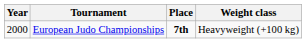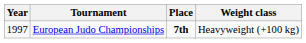European Judo Championships | Year: 2000 -> 1997
